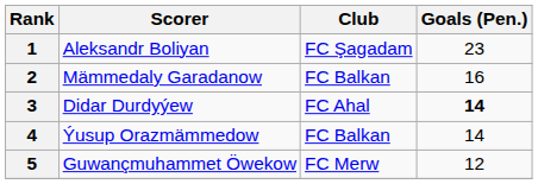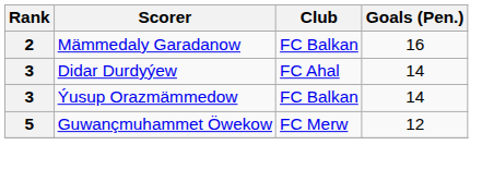- row: 1 | Aleksandr Boliyan | FC Şagadam | 23
Didar Durdyýew | Goals (Pen.): bold -> normal
Ýusup Orazmämmedow | Rank: 4 -> 3
